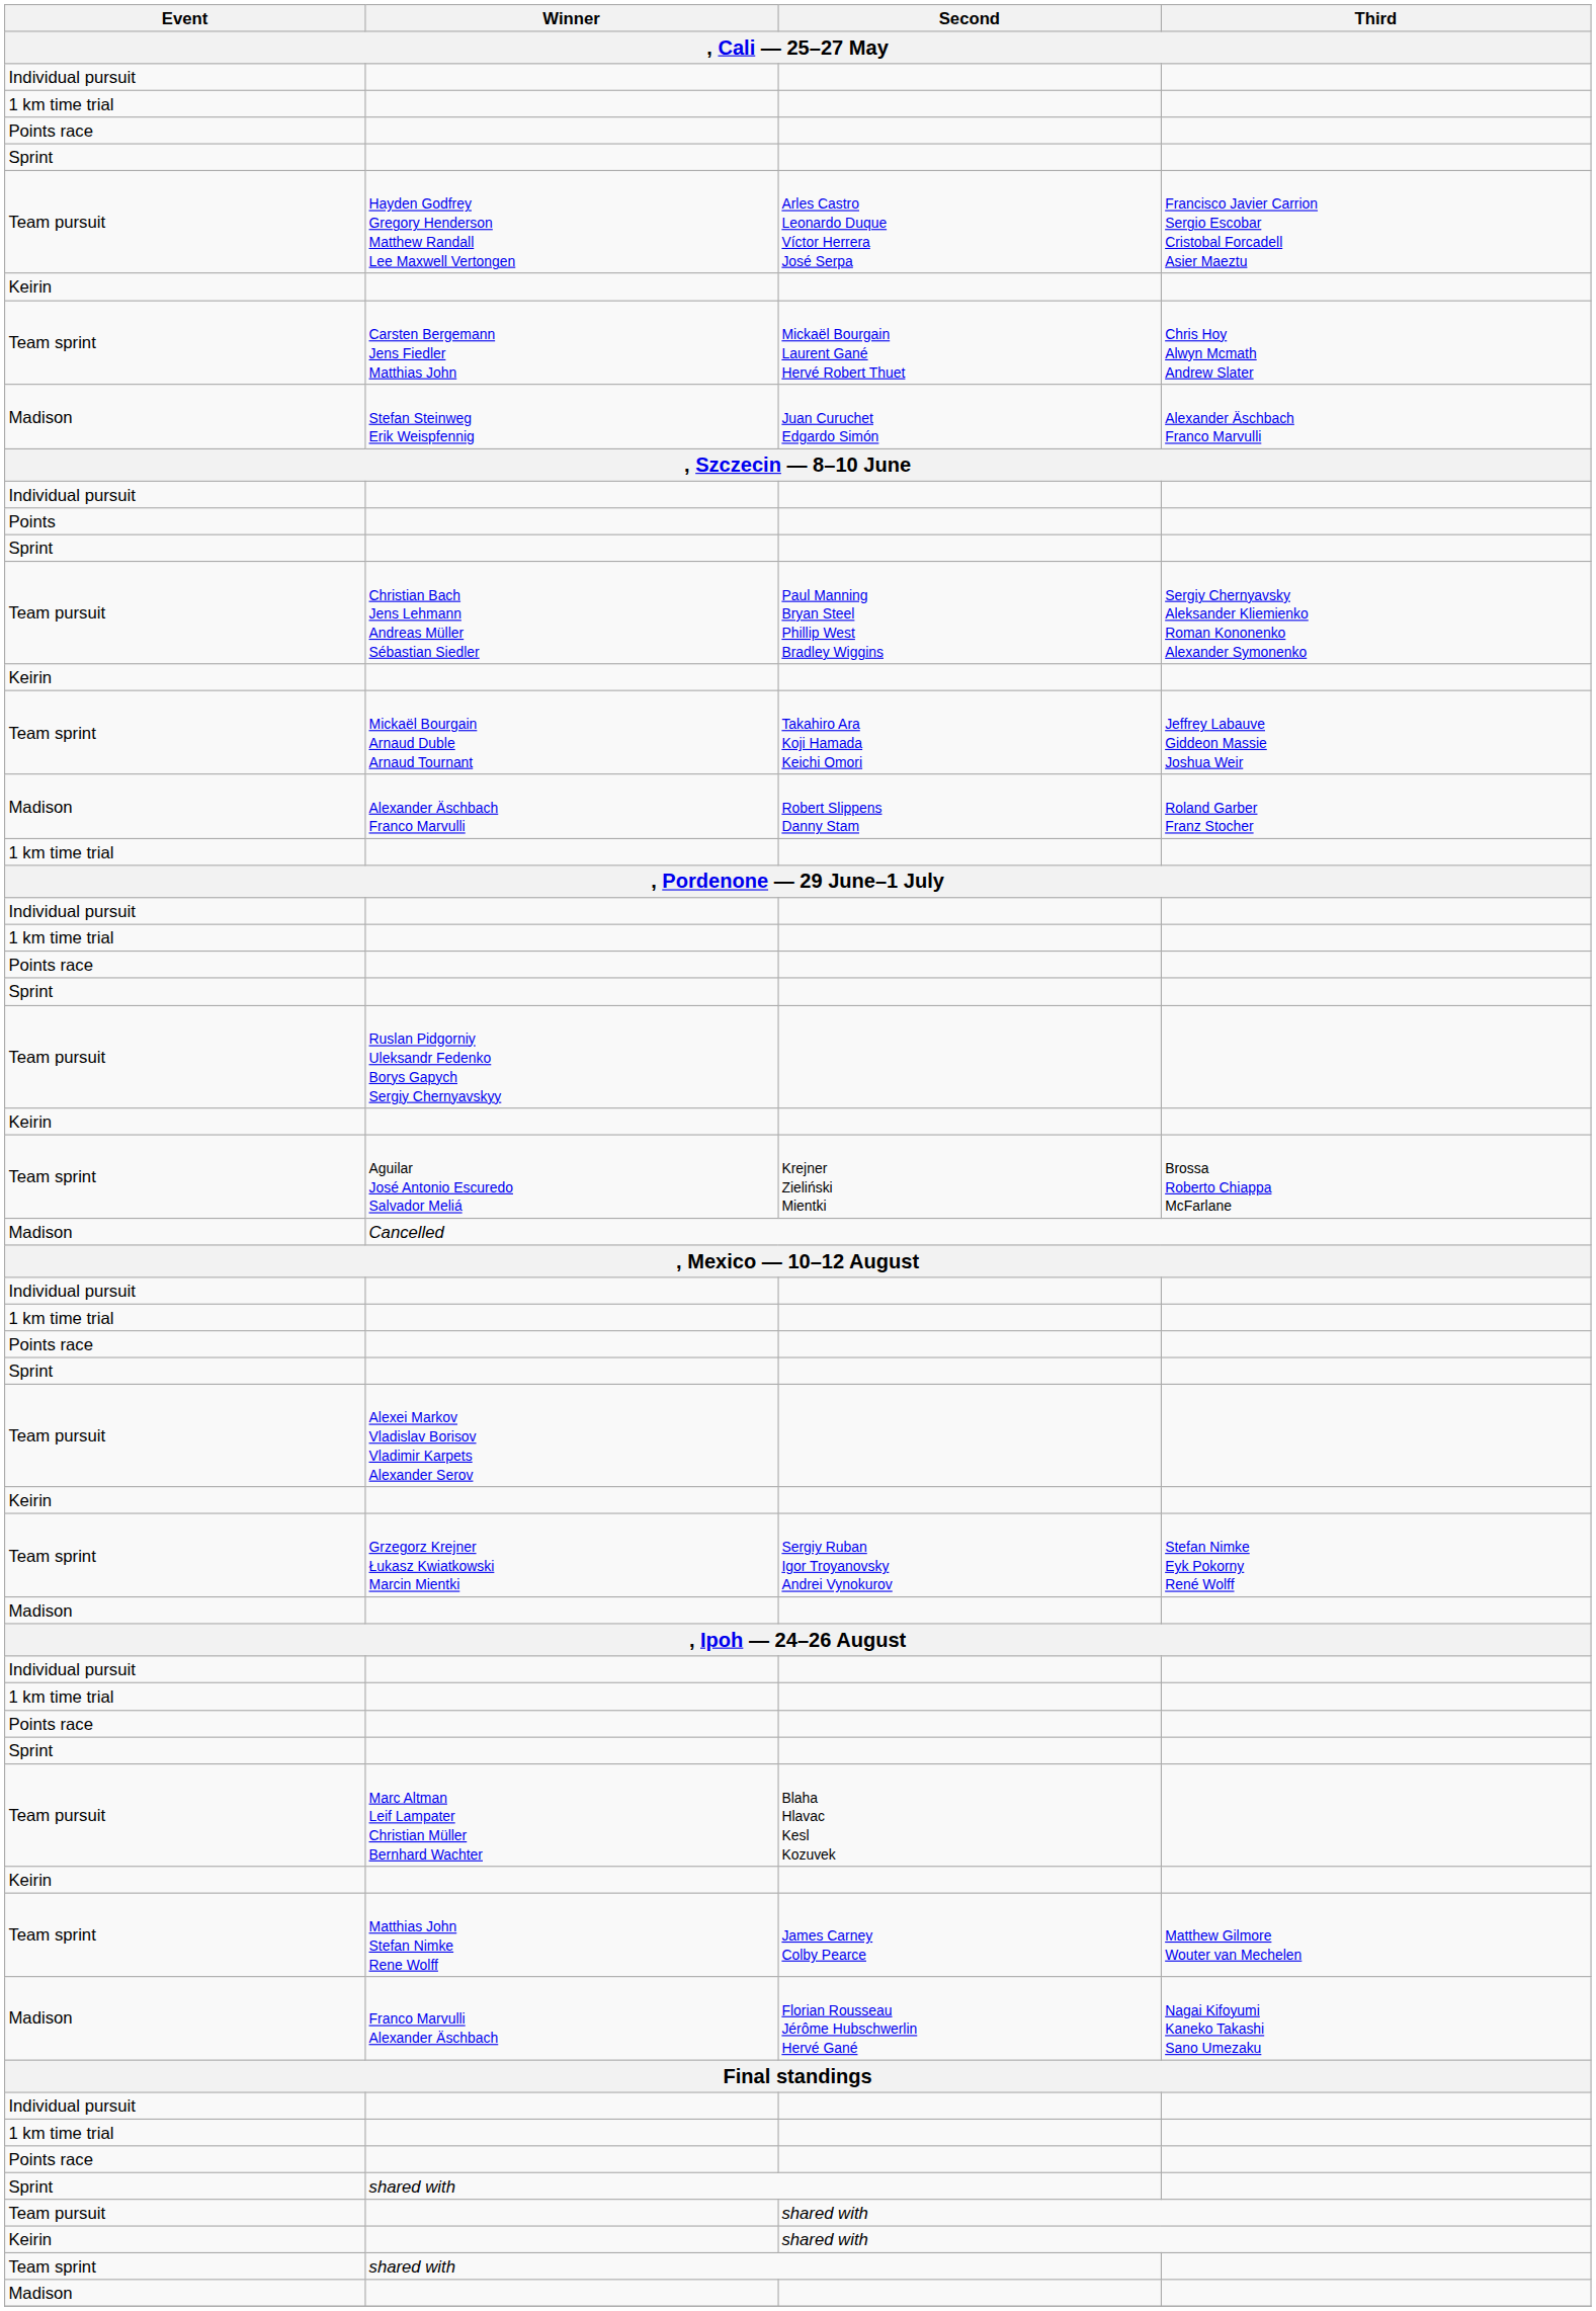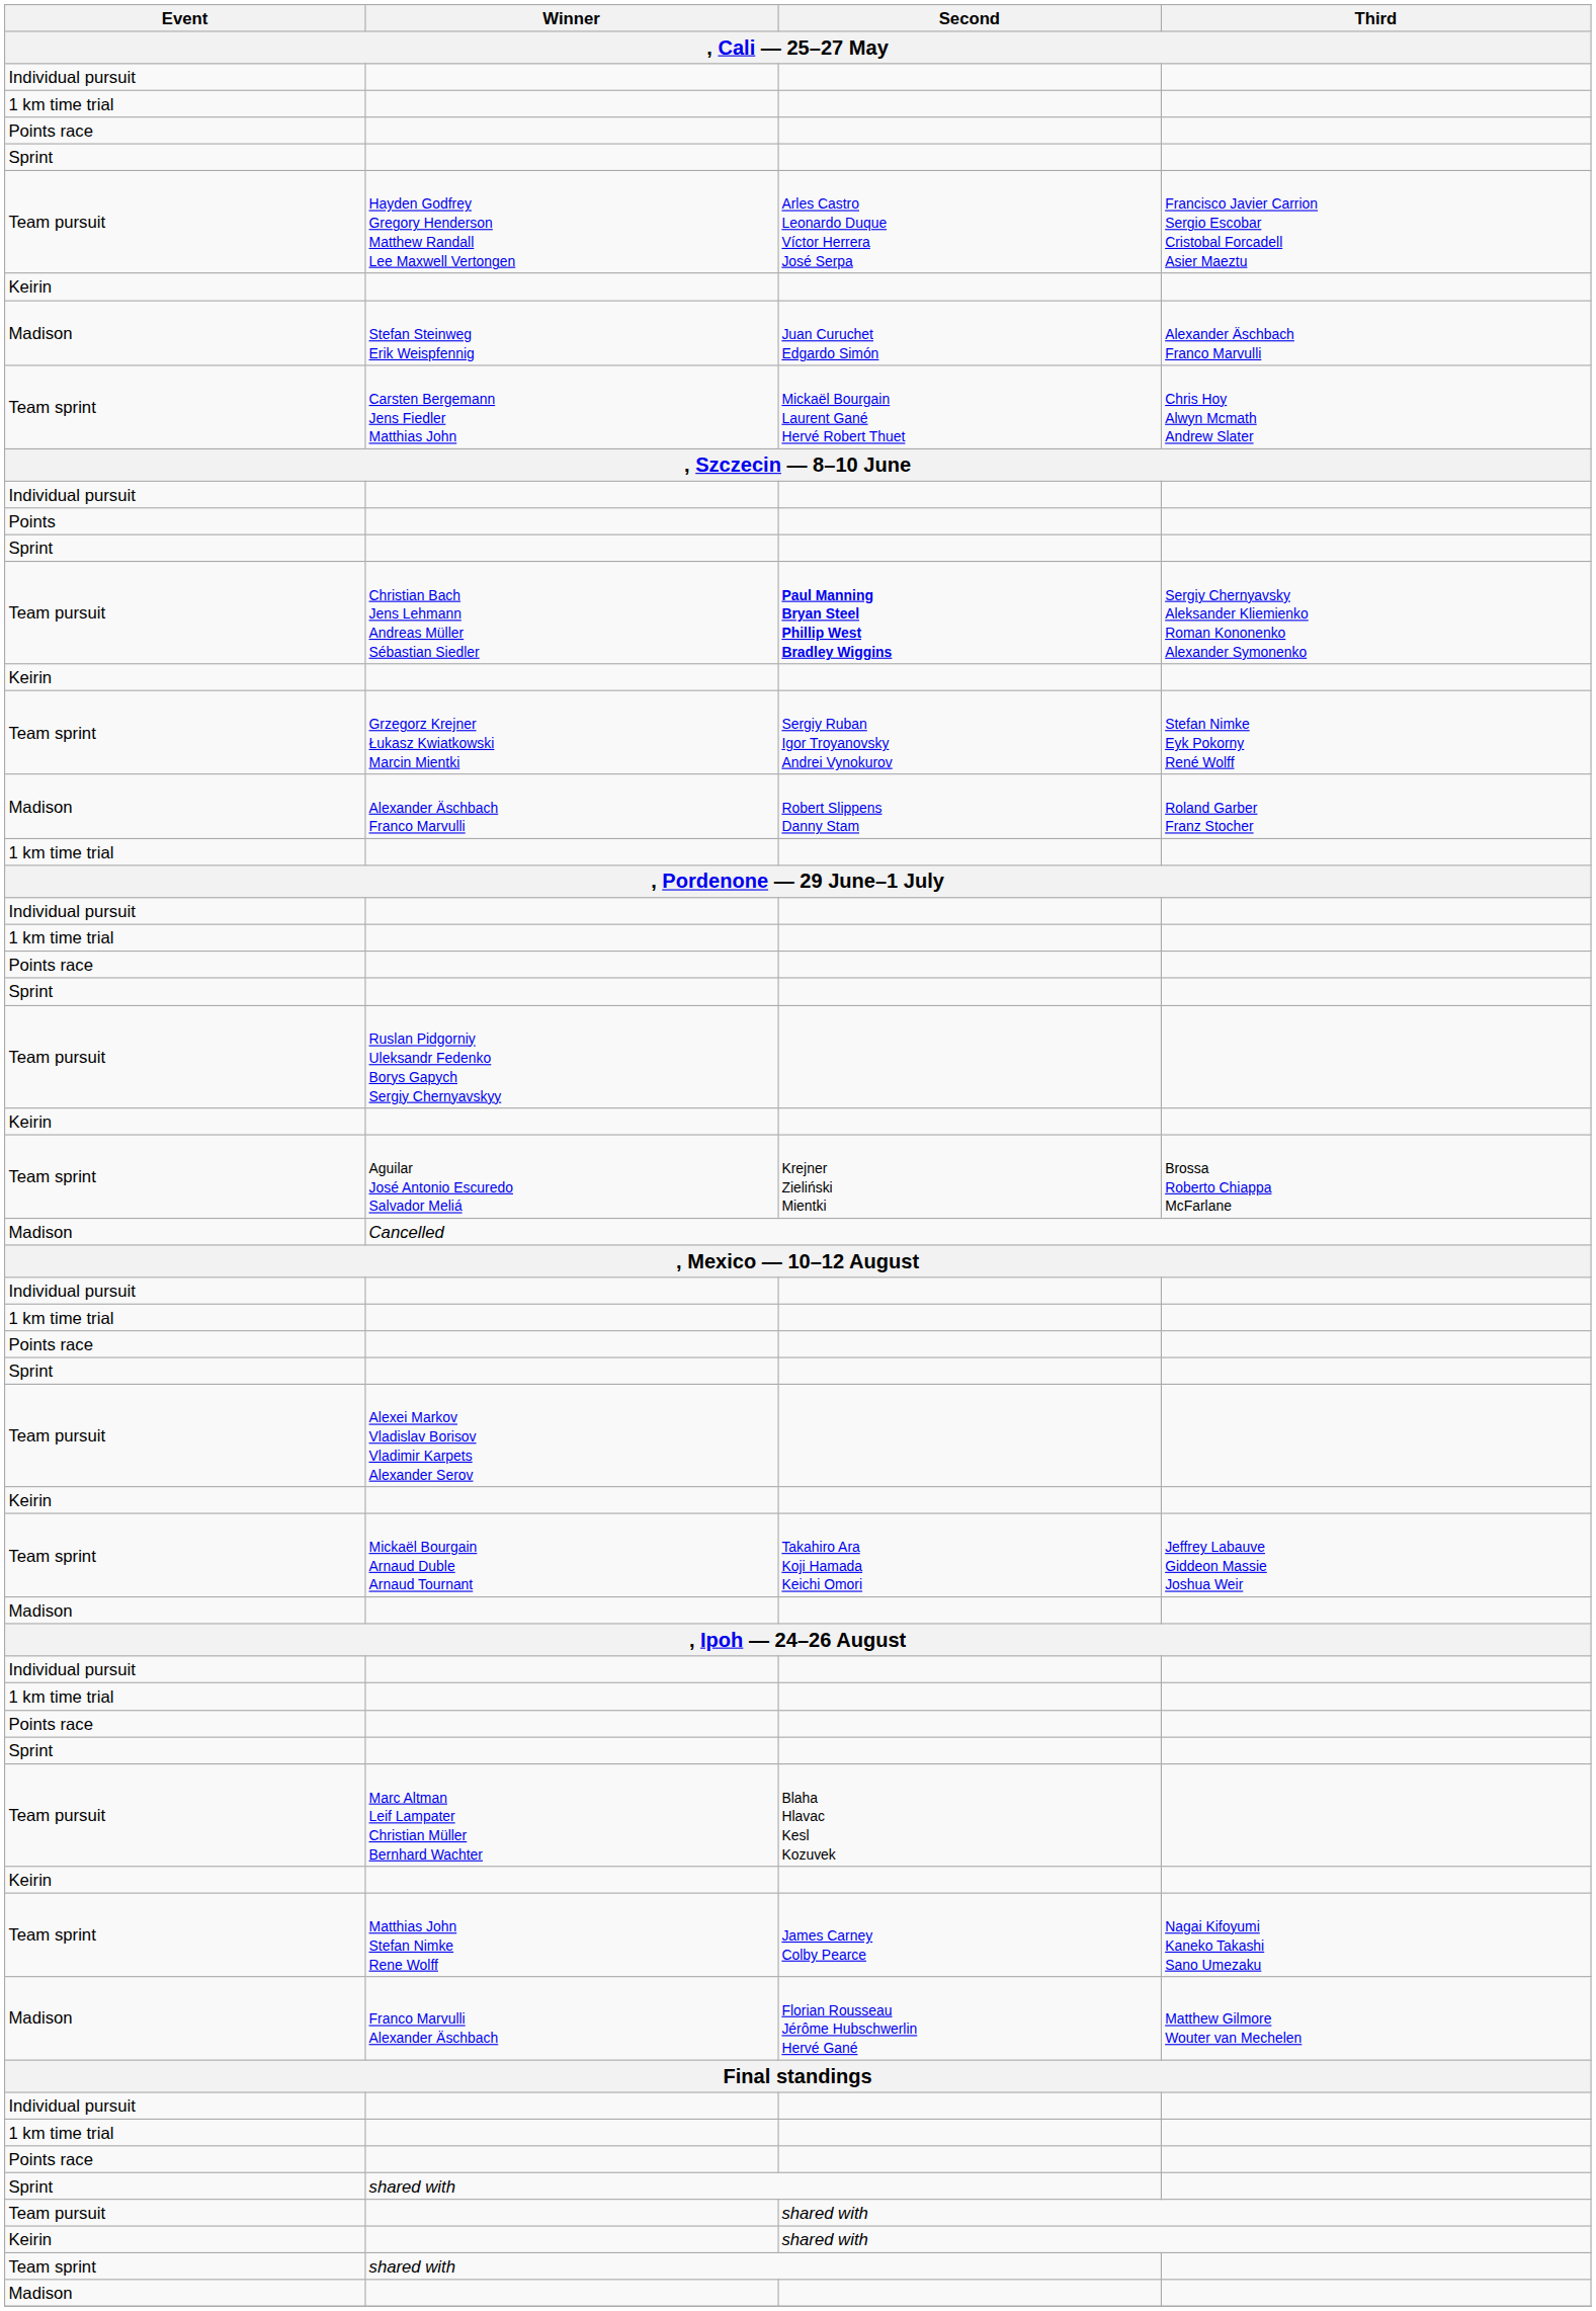rows swapped: Carsten Bergemann Jens Fiedler Matthias John <-> Stefan Steinweg Erik Weispfennig
Christian Bach Jens Lehmann Andreas Müller Sébastian Siedler | Second: normal -> bold
rows swapped: Grzegorz Krejner Łukasz Kwiatkowski Marcin Mientki <-> Mickaël Bourgain Arnaud Duble Arnaud Tournant
Matthias John Stefan Nimke Rene Wolff | Third: Matthew Gilmore Wouter van Mechelen -> Nagai Kifoyumi Kaneko Takashi Sano Umezaku
Franco Marvulli Alexander Äschbach | Third: Nagai Kifoyumi Kaneko Takashi Sano Umezaku -> Matthew Gilmore Wouter van Mechelen
